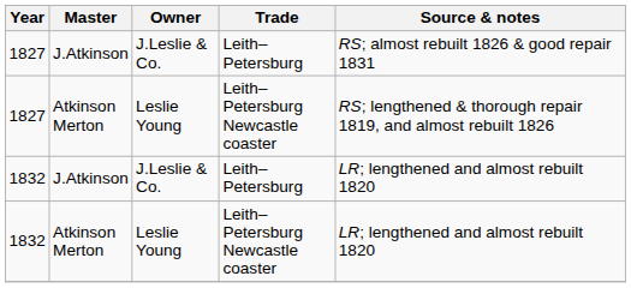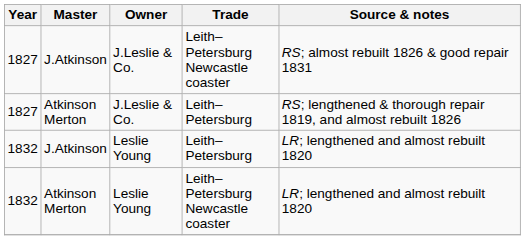1827 / J.Atkinson | Trade: Leith–Petersburg -> Leith–Petersburg Newcastle coaster
1827 / Atkinson Merton | Owner: Leslie Young -> J.Leslie & Co.
1827 / Atkinson Merton | Trade: Leith–Petersburg Newcastle coaster -> Leith–Petersburg
1832 / J.Atkinson | Owner: J.Leslie & Co. -> Leslie Young
